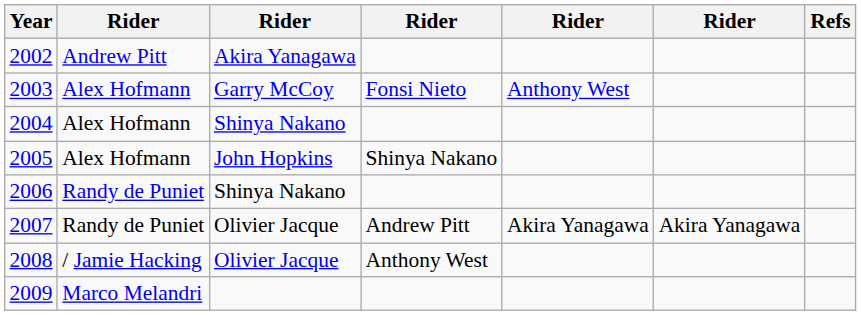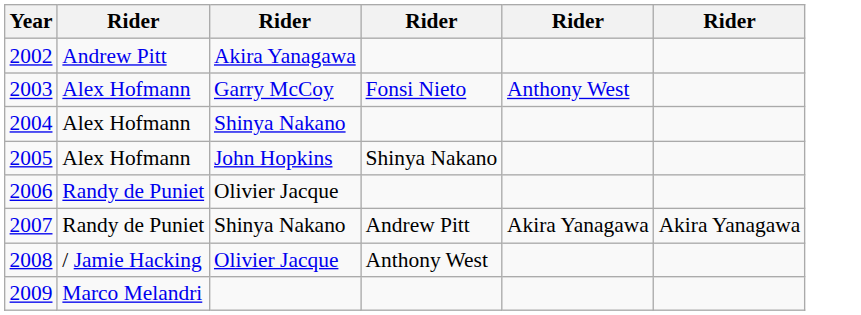- column: Refs
2006 | column 3: Shinya Nakano -> Olivier Jacque
2007 | column 3: Olivier Jacque -> Shinya Nakano
